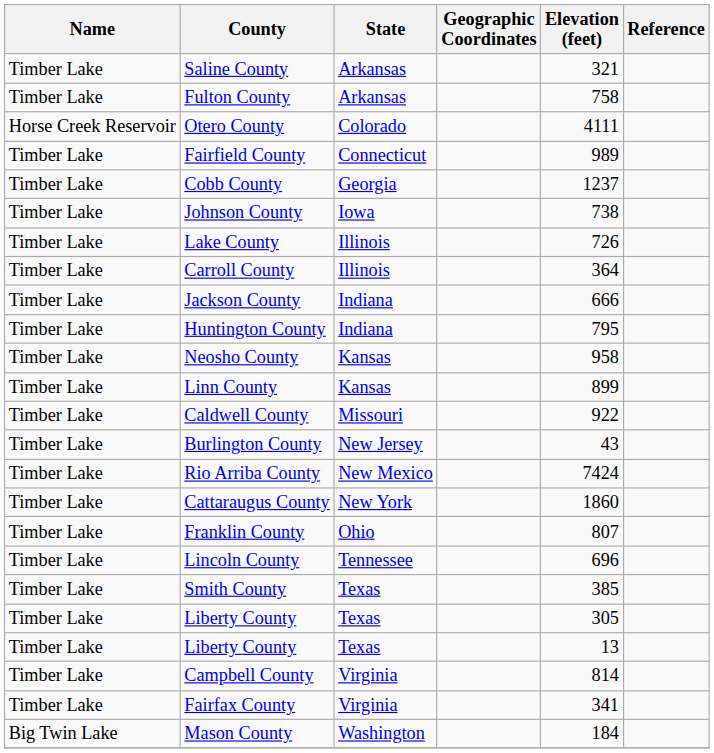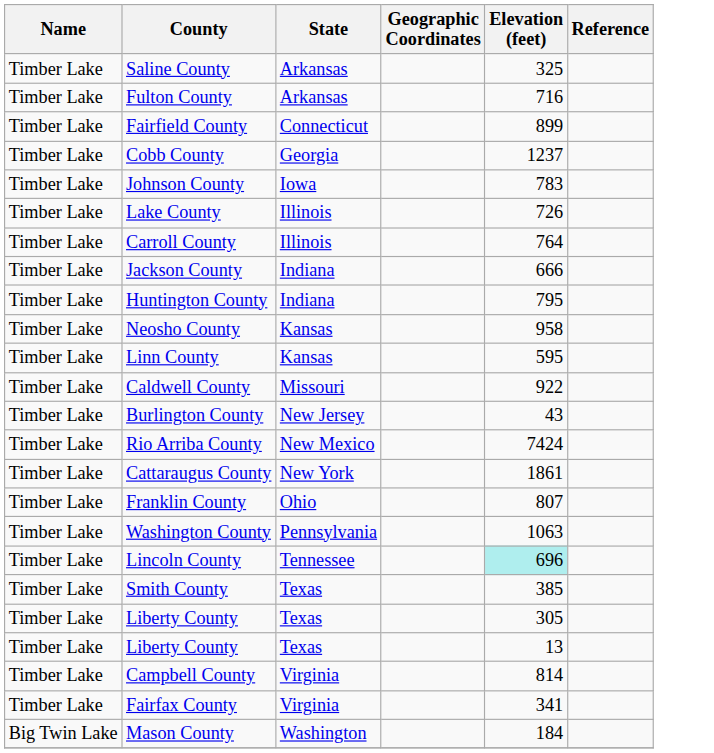Saline County | Elevation (feet): 321 -> 325
Fulton County | Elevation (feet): 758 -> 716
- row: Horse Creek Reservoir | Otero County | Colorado | 4111
Fairfield County | Elevation (feet): 989 -> 899
Johnson County | Elevation (feet): 738 -> 783
Carroll County | Elevation (feet): 364 -> 764
Linn County | Elevation (feet): 899 -> 595
Cattaraugus County | Elevation (feet): 1860 -> 1861
+ row: Timber Lake | Washington County | Pennsylvania | 1063
Lincoln County | Elevation (feet): no background -> paleturquoise background
